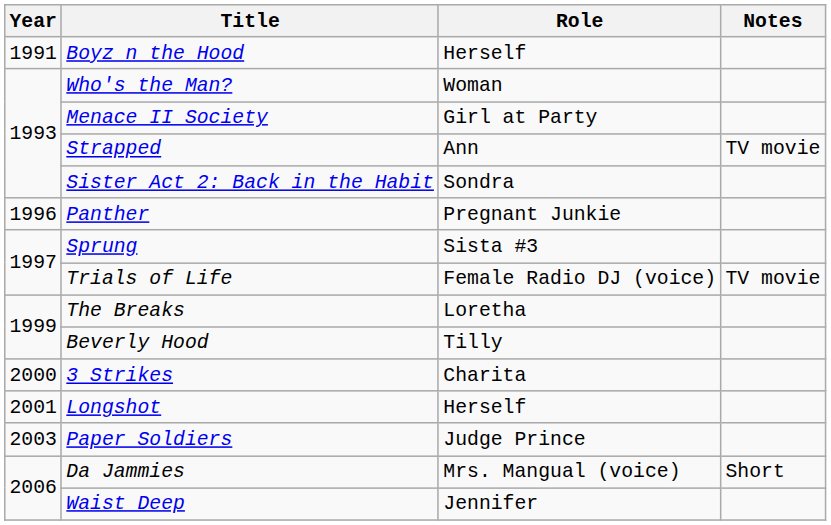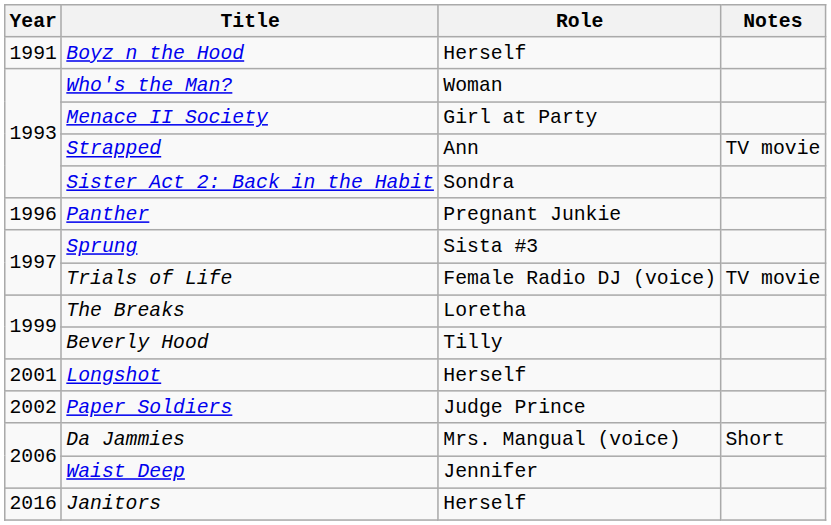- row: 2000 | 3 Strikes | Charita
Paper Soldiers | Year: 2003 -> 2002
+ row: 2016 | Janitors | Herself
